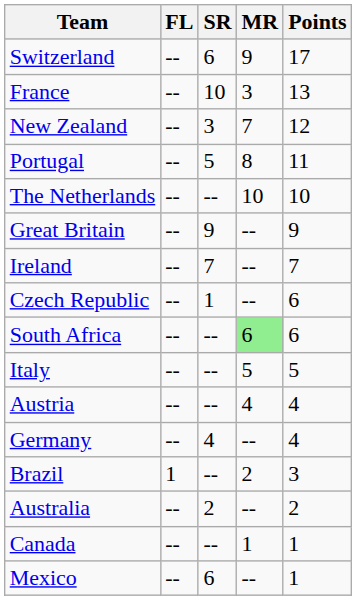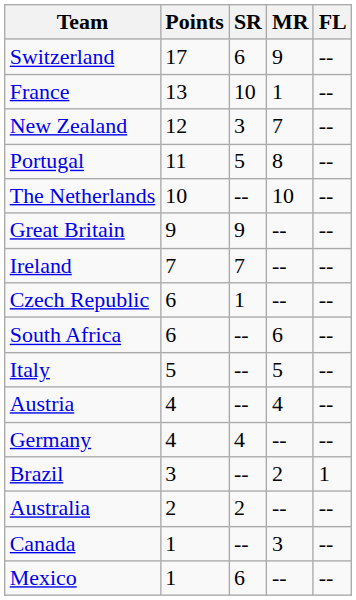columns swapped: Points <-> FL
France | MR: 3 -> 1
South Africa | MR: lightgreen background -> no background
Canada | MR: 1 -> 3
